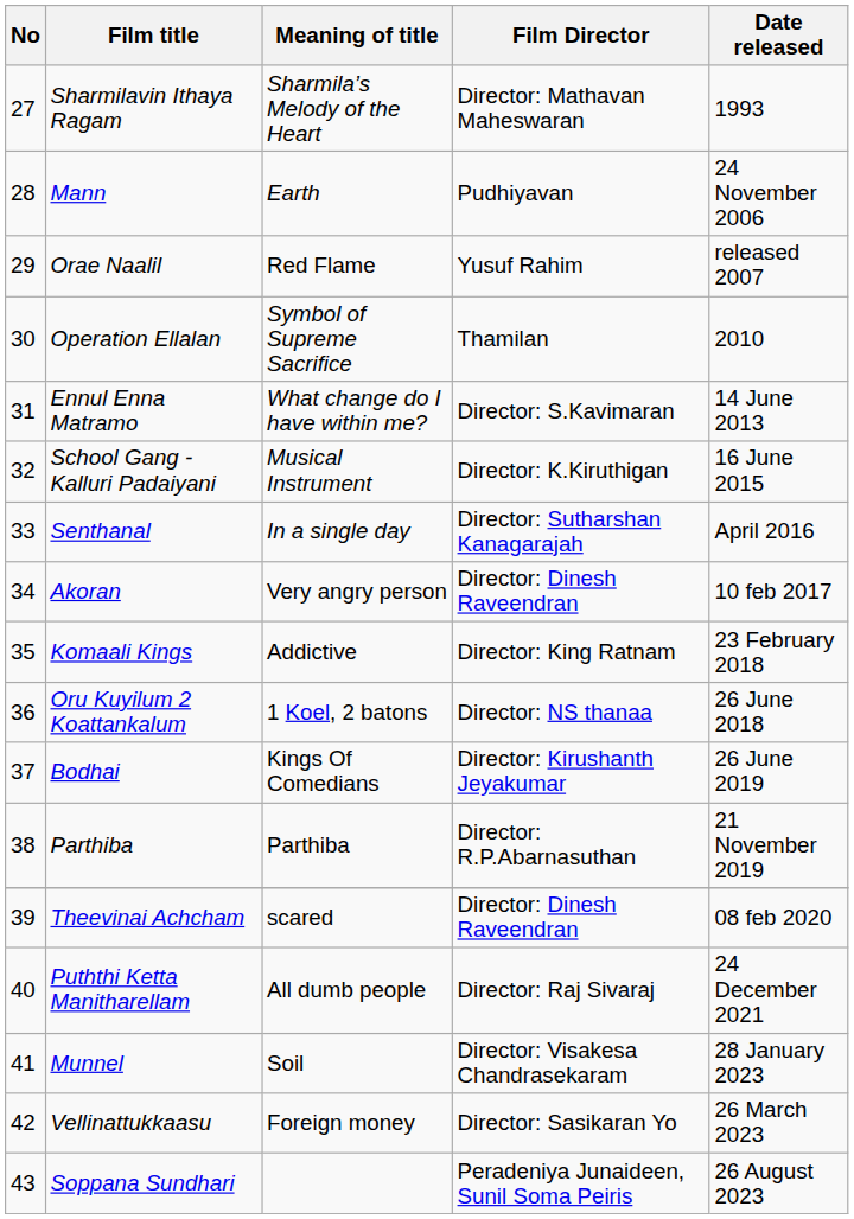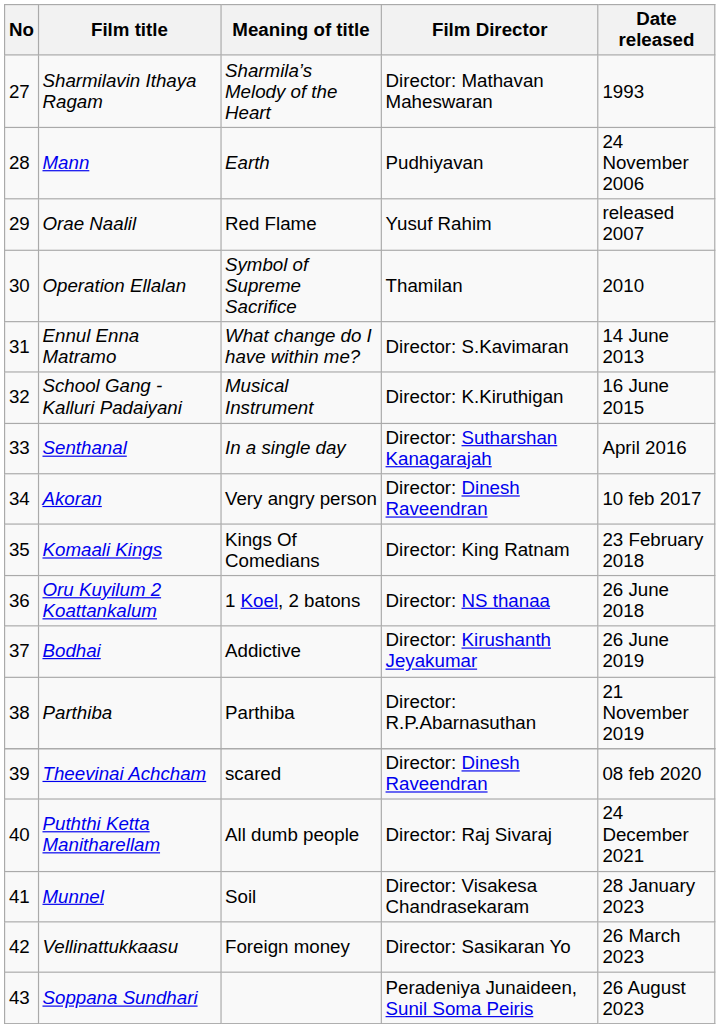Komaali Kings | Meaning of title: Addictive -> Kings Of Comedians
Bodhai | Meaning of title: Kings Of Comedians -> Addictive
